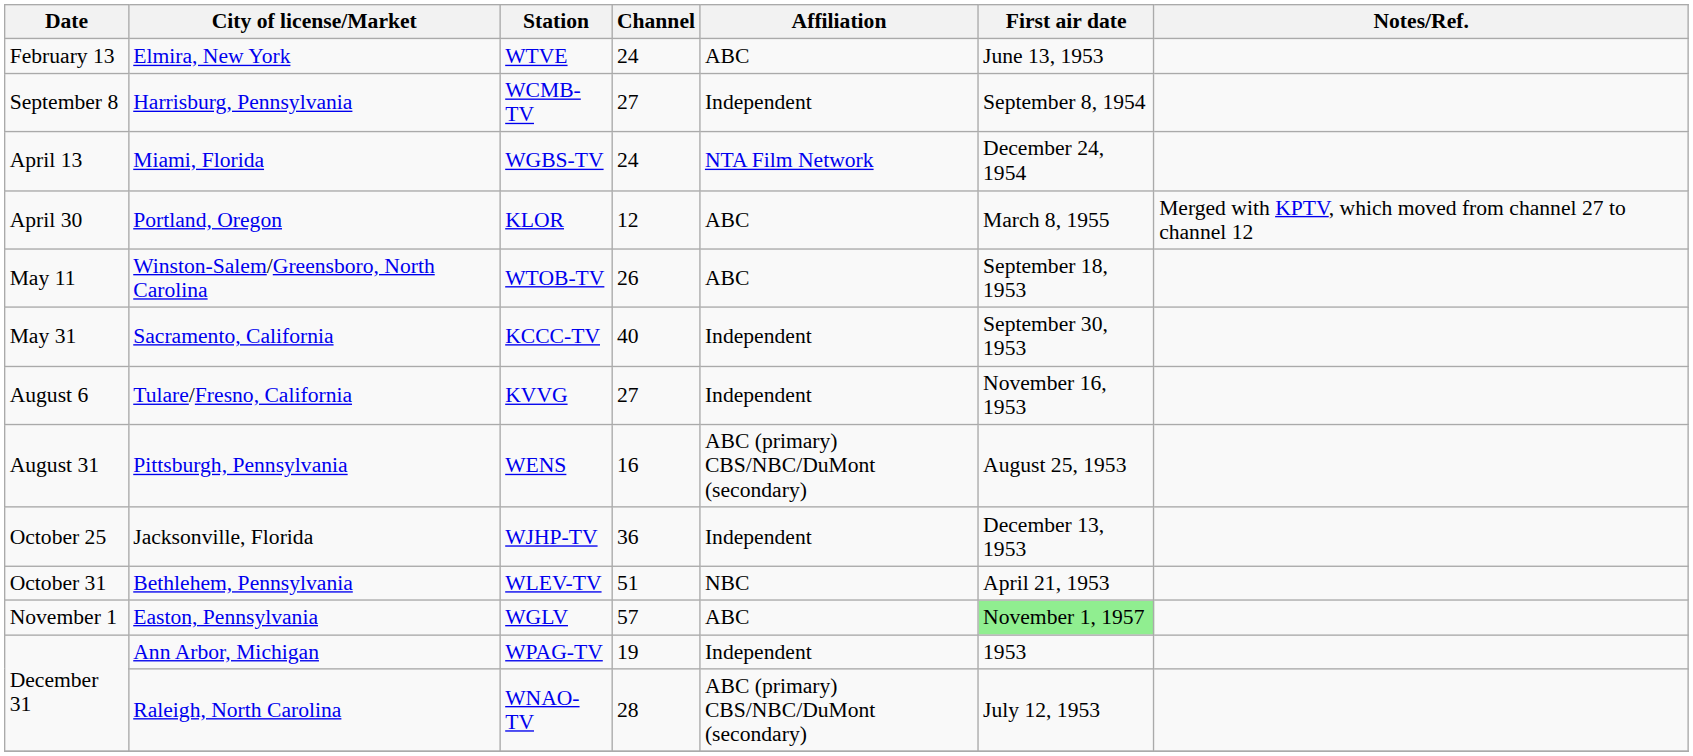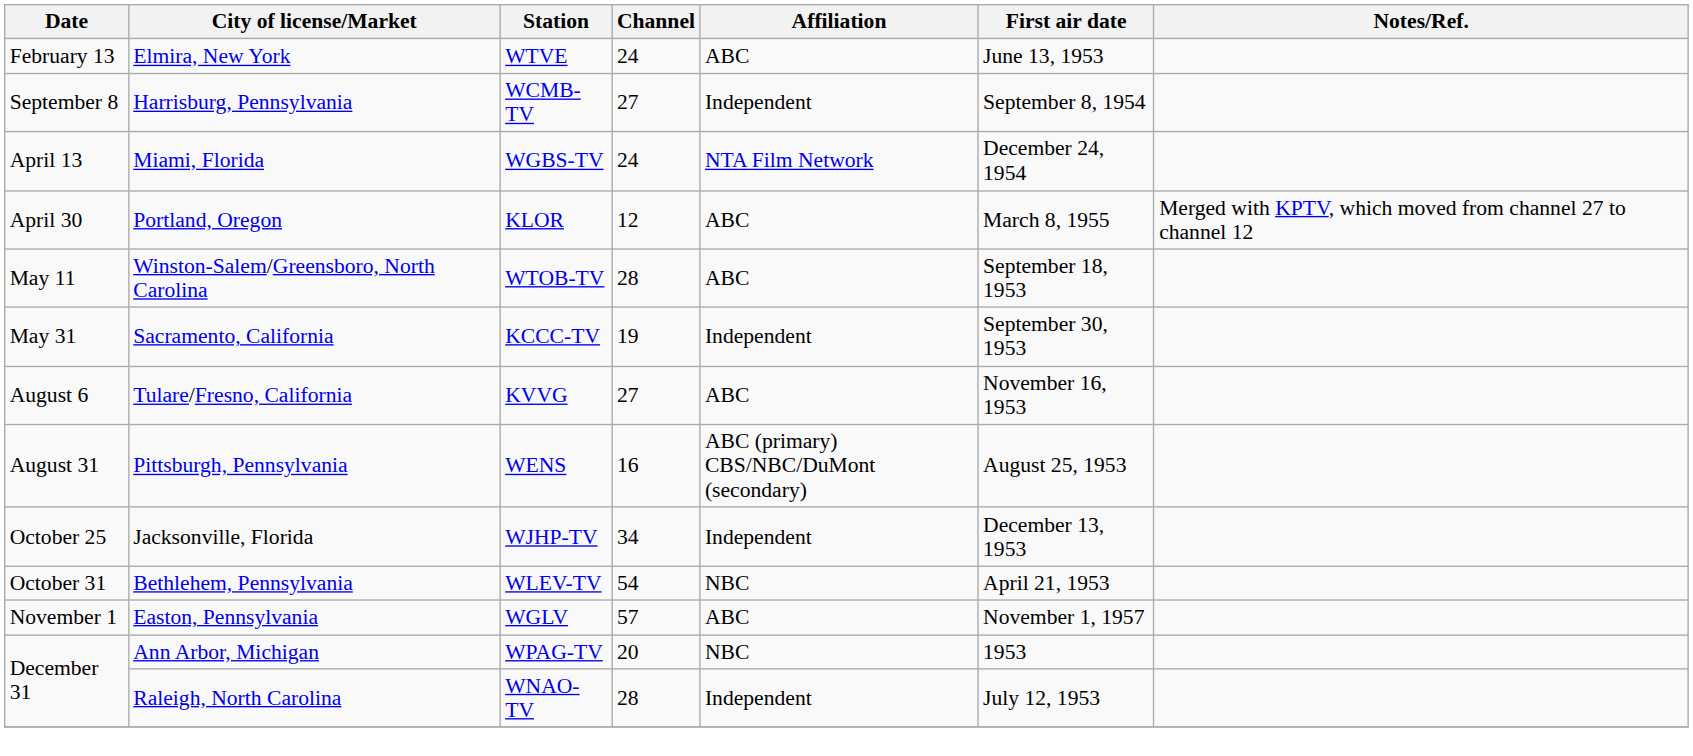Winston-Salem/Greensboro, North Carolina | Channel: 26 -> 28
Sacramento, California | Channel: 40 -> 19
Tulare/Fresno, California | Affiliation: Independent -> ABC
Jacksonville, Florida | Channel: 36 -> 34
Bethlehem, Pennsylvania | Channel: 51 -> 54
Easton, Pennsylvania | First air date: lightgreen background -> no background
Ann Arbor, Michigan | Channel: 19 -> 20
Ann Arbor, Michigan | Affiliation: Independent -> NBC
Raleigh, North Carolina | Affiliation: ABC (primary) CBS/NBC/DuMont (secondary) -> Independent
